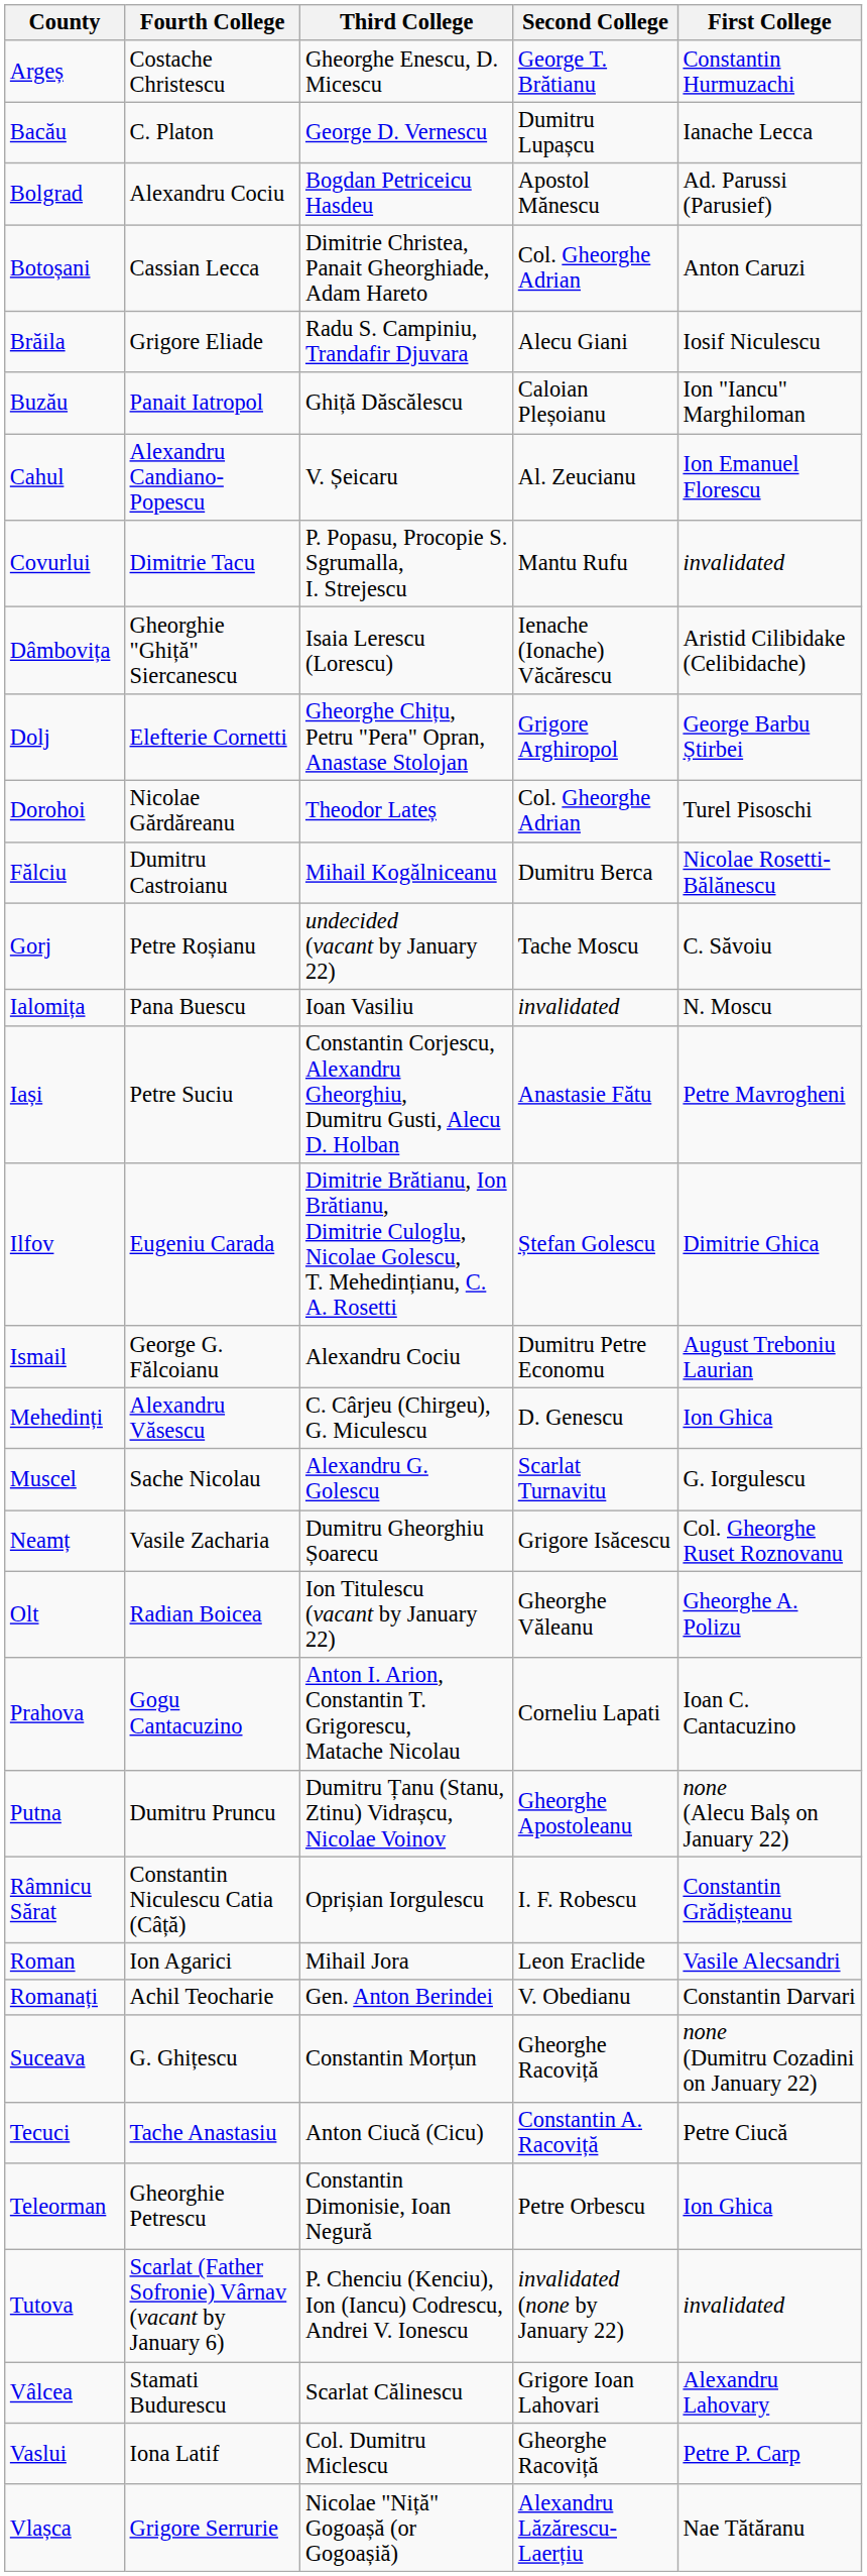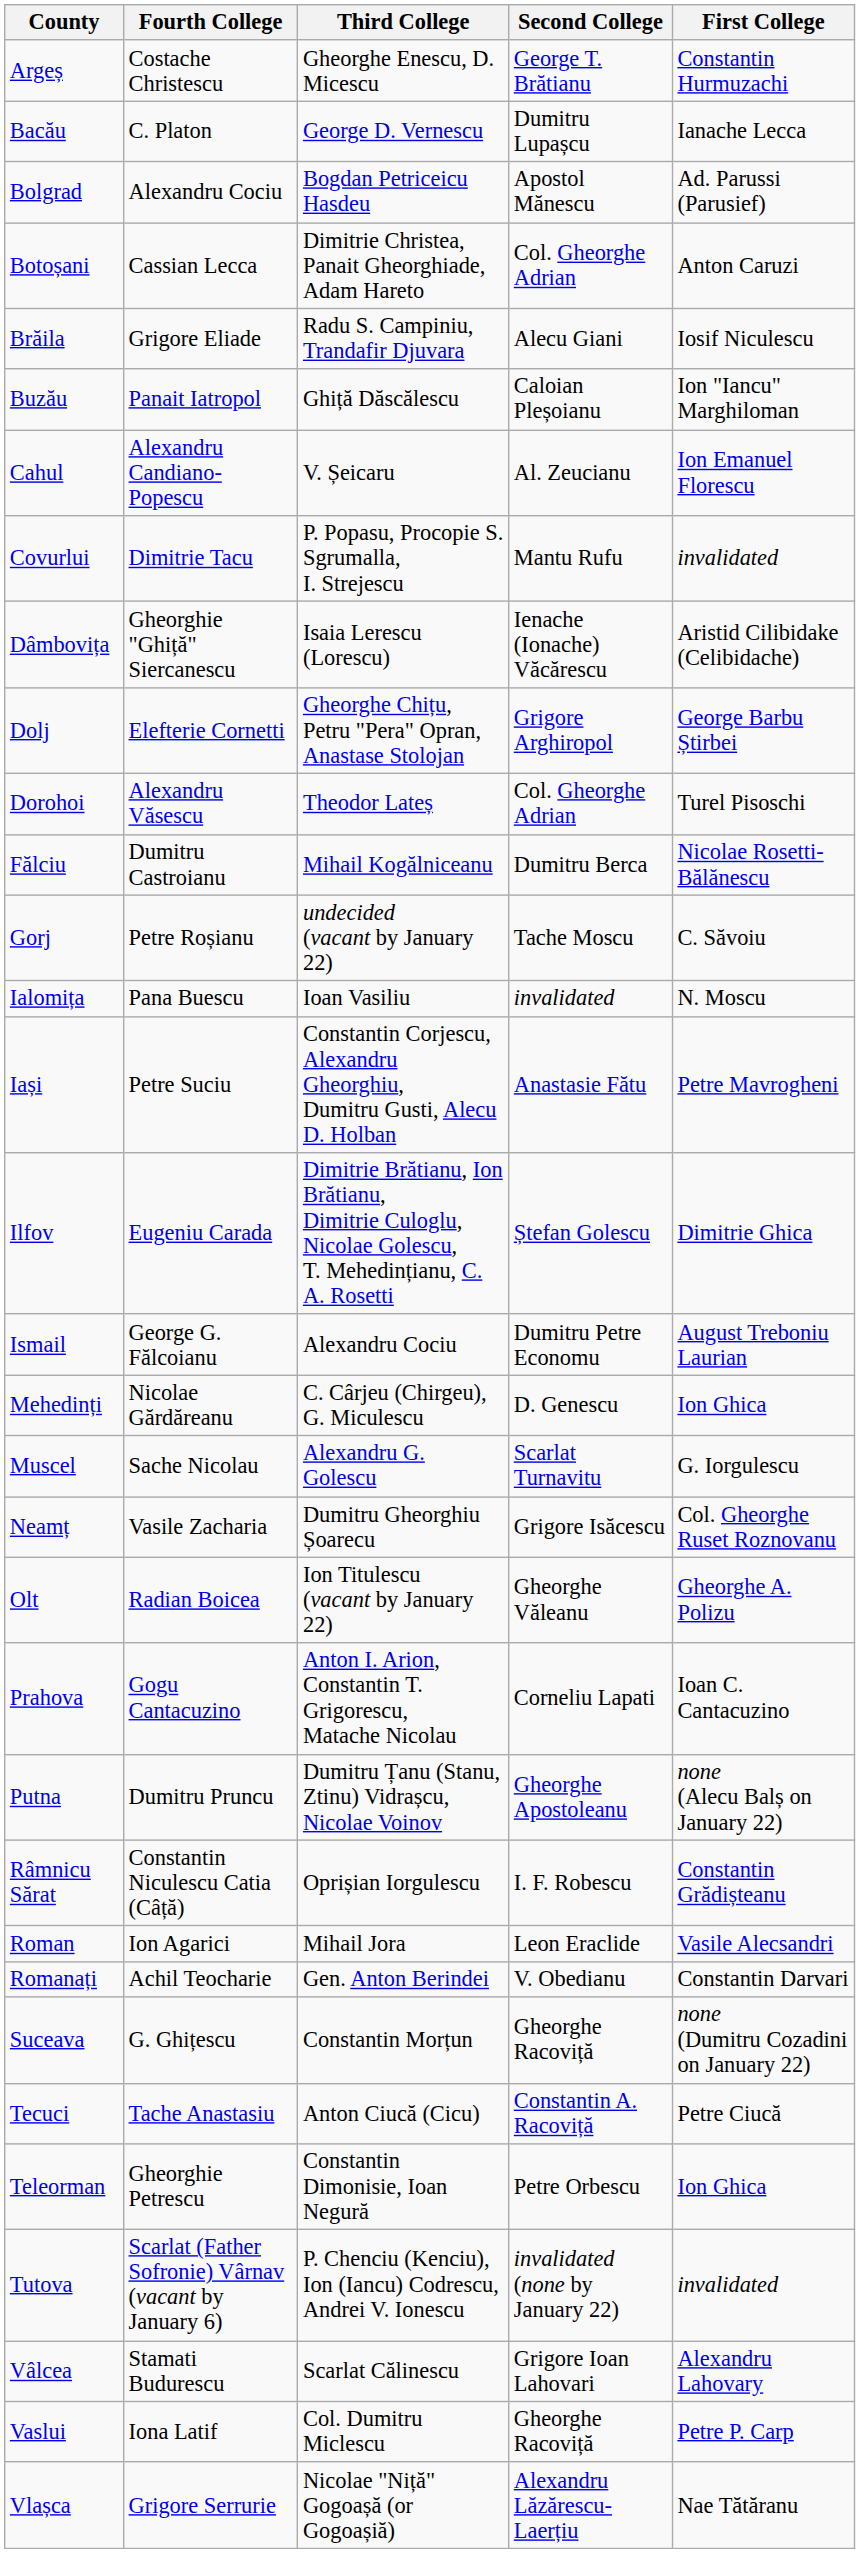Dorohoi | Fourth College: Nicolae Gărdăreanu -> Alexandru Văsescu
Mehedinți | Fourth College: Alexandru Văsescu -> Nicolae Gărdăreanu
